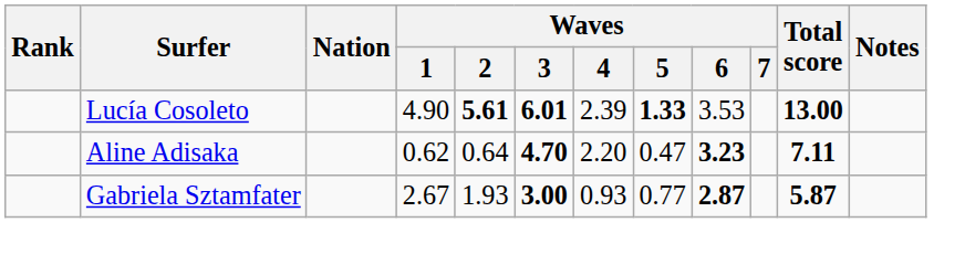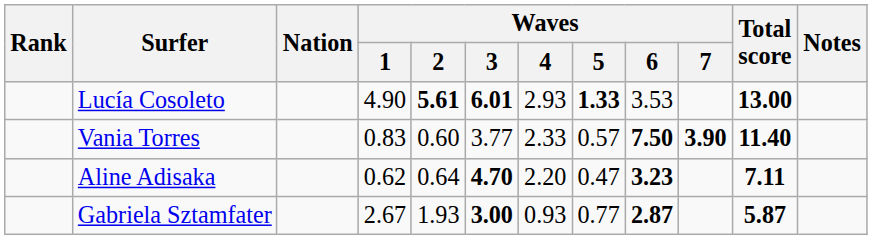Lucía Cosoleto | Waves / 4: 2.39 -> 2.93
+ row: Vania Torres | 0.83 | 0.60 | 3.77 | 2.33 | 0.57 | 7.50 | 3.90 | 11.40
